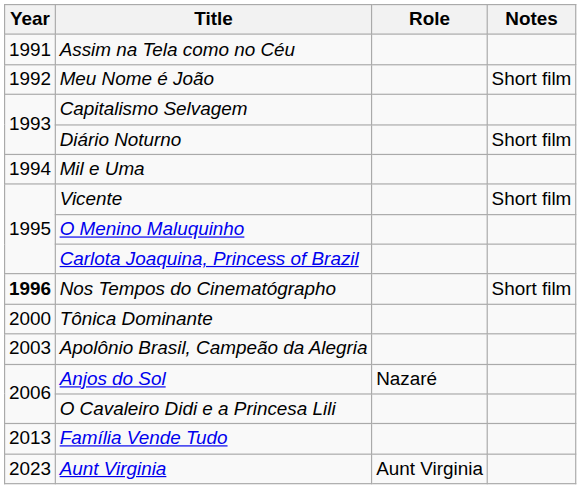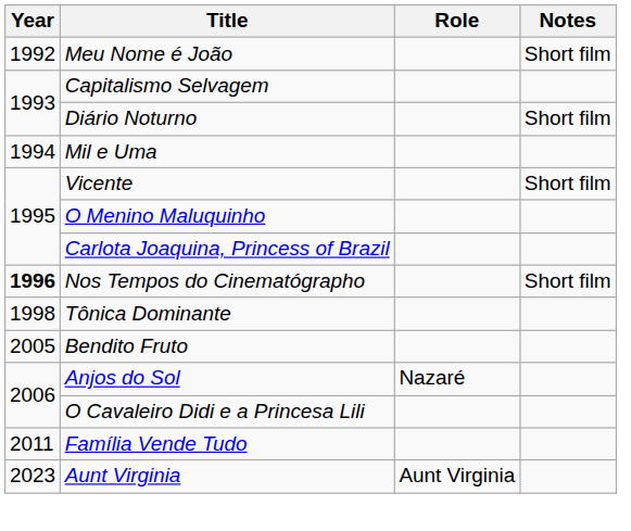- row: 1991 | Assim na Tela como no Céu
Tônica Dominante | Year: 2000 -> 1998
- row: 2003 | Apolônio Brasil, Campeão da Alegria
+ row: 2005 | Bendito Fruto
Família Vende Tudo | Year: 2013 -> 2011
